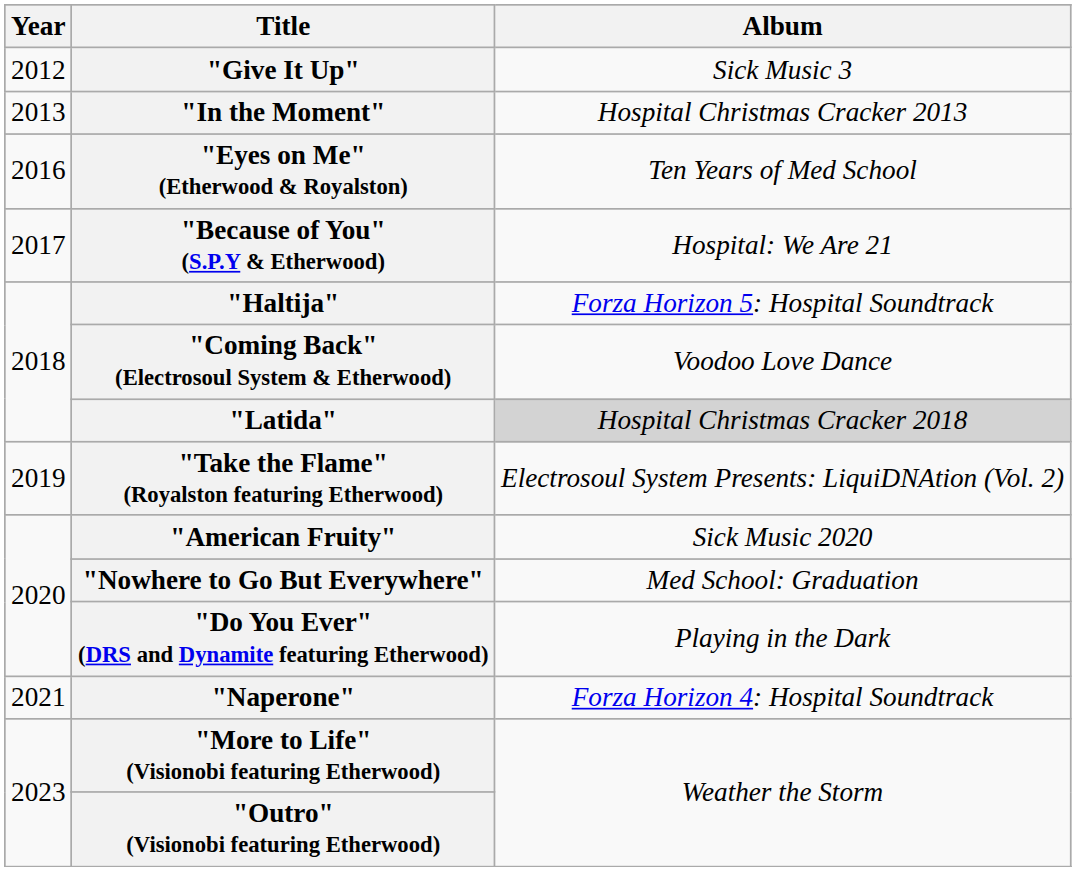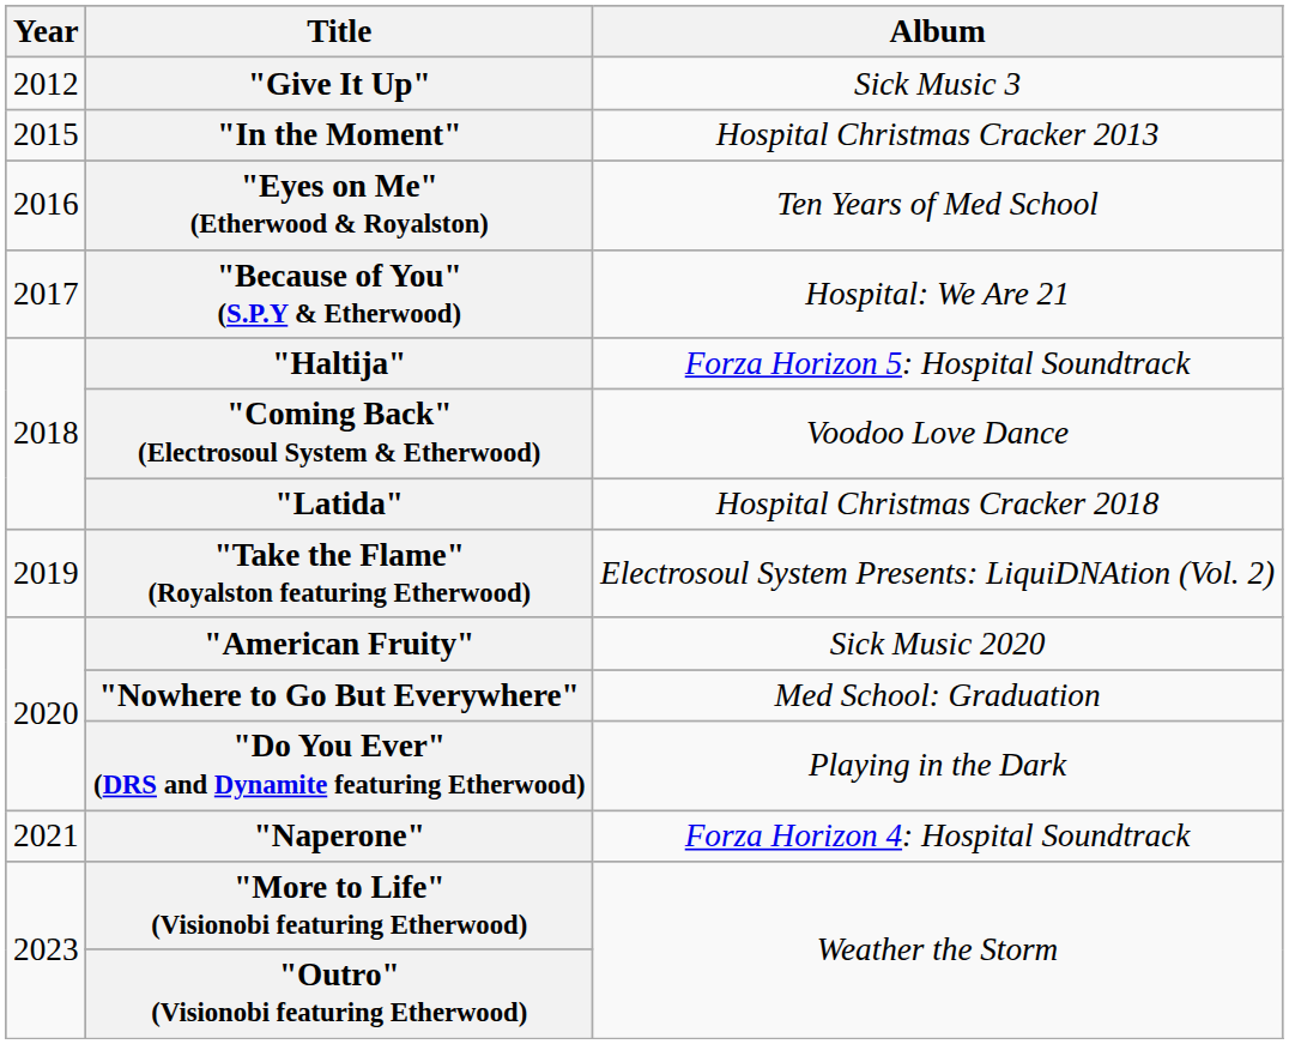"In the Moment" | Year: 2013 -> 2015
"Latida" | Album: lightgrey background -> no background
